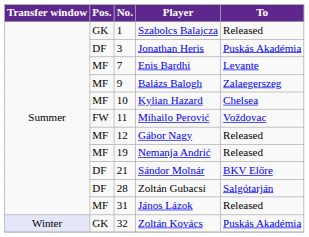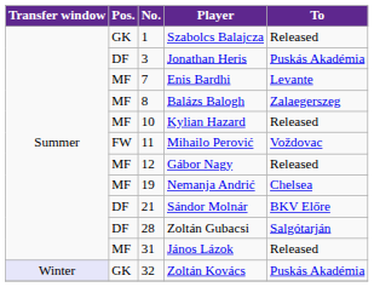Balázs Balogh | No.: 9 -> 8
Kylian Hazard | To: Chelsea -> Released
Nemanja Andrić | To: Released -> Chelsea
